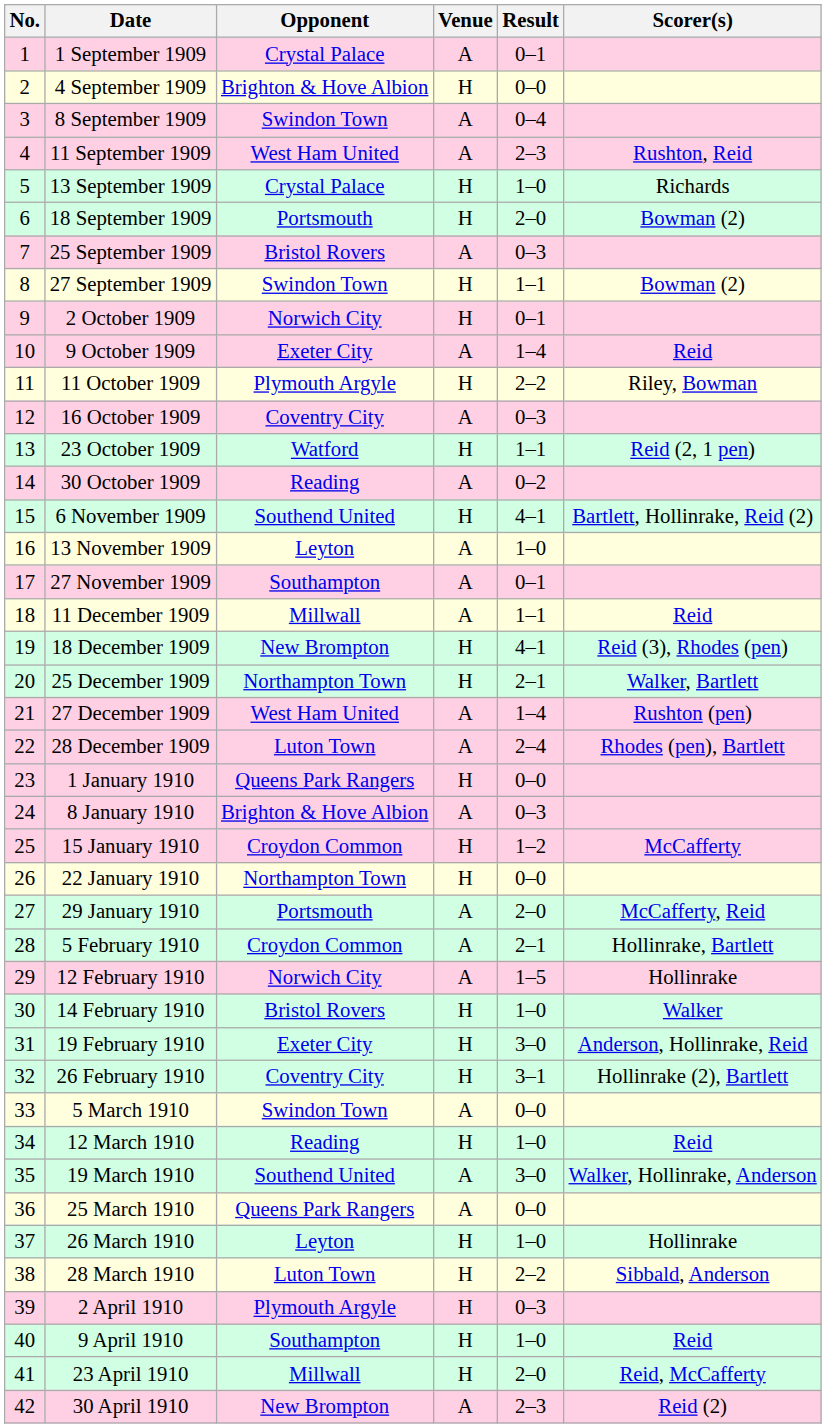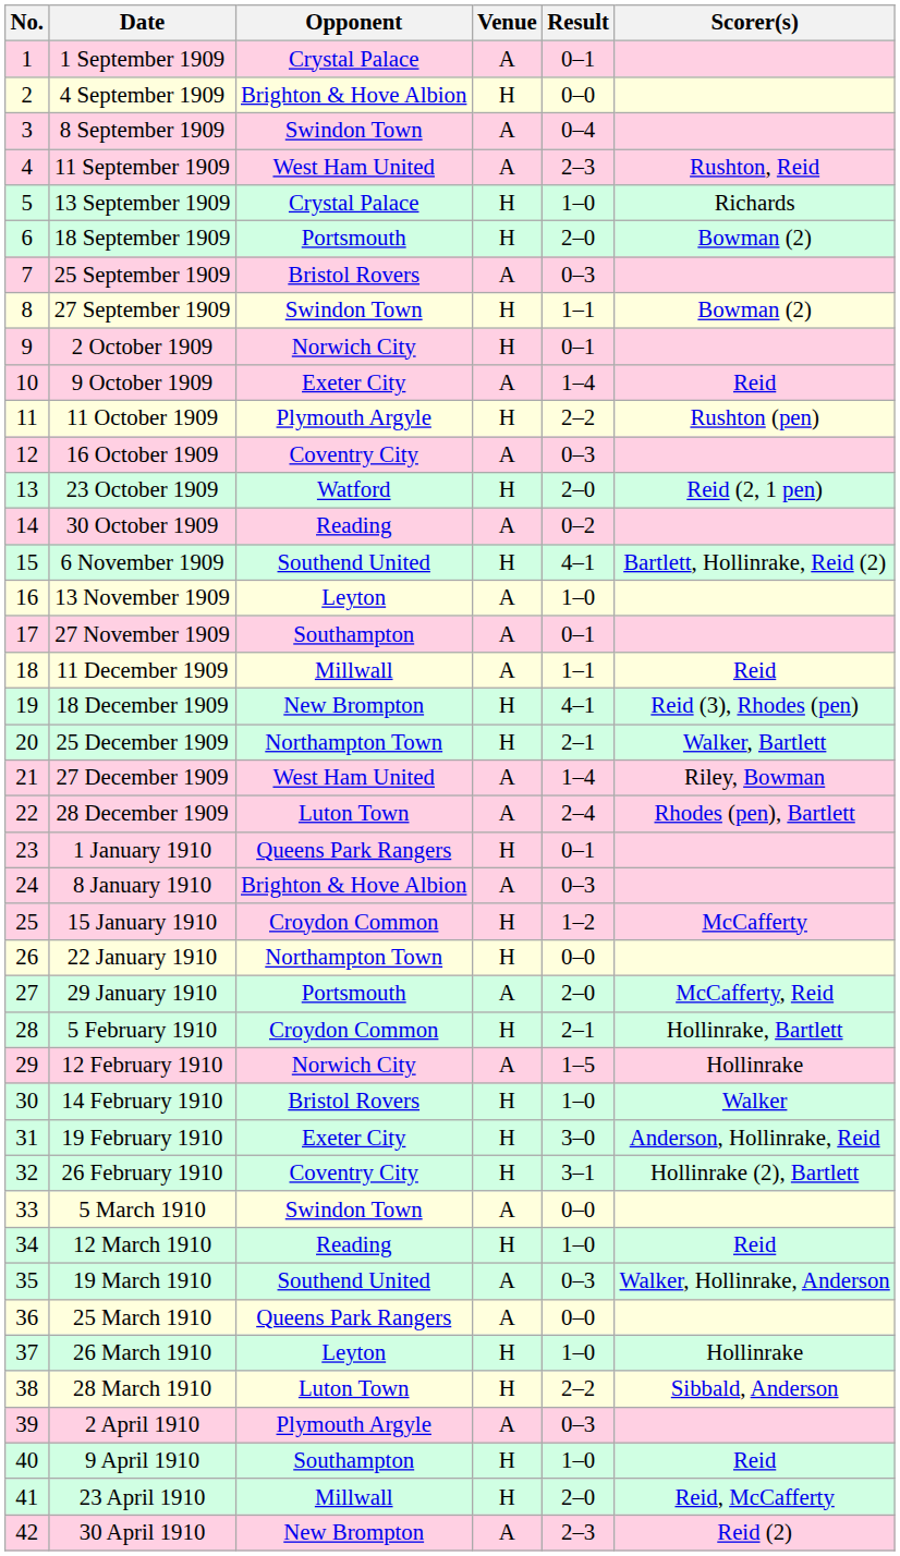11 October 1909 | Scorer(s): Riley, Bowman -> Rushton (pen)
23 October 1909 | Result: 1–1 -> 2–0
27 December 1909 | Scorer(s): Rushton (pen) -> Riley, Bowman
1 January 1910 | Result: 0–0 -> 0–1
5 February 1910 | Venue: A -> H
19 March 1910 | Result: 3–0 -> 0–3
2 April 1910 | Venue: H -> A
